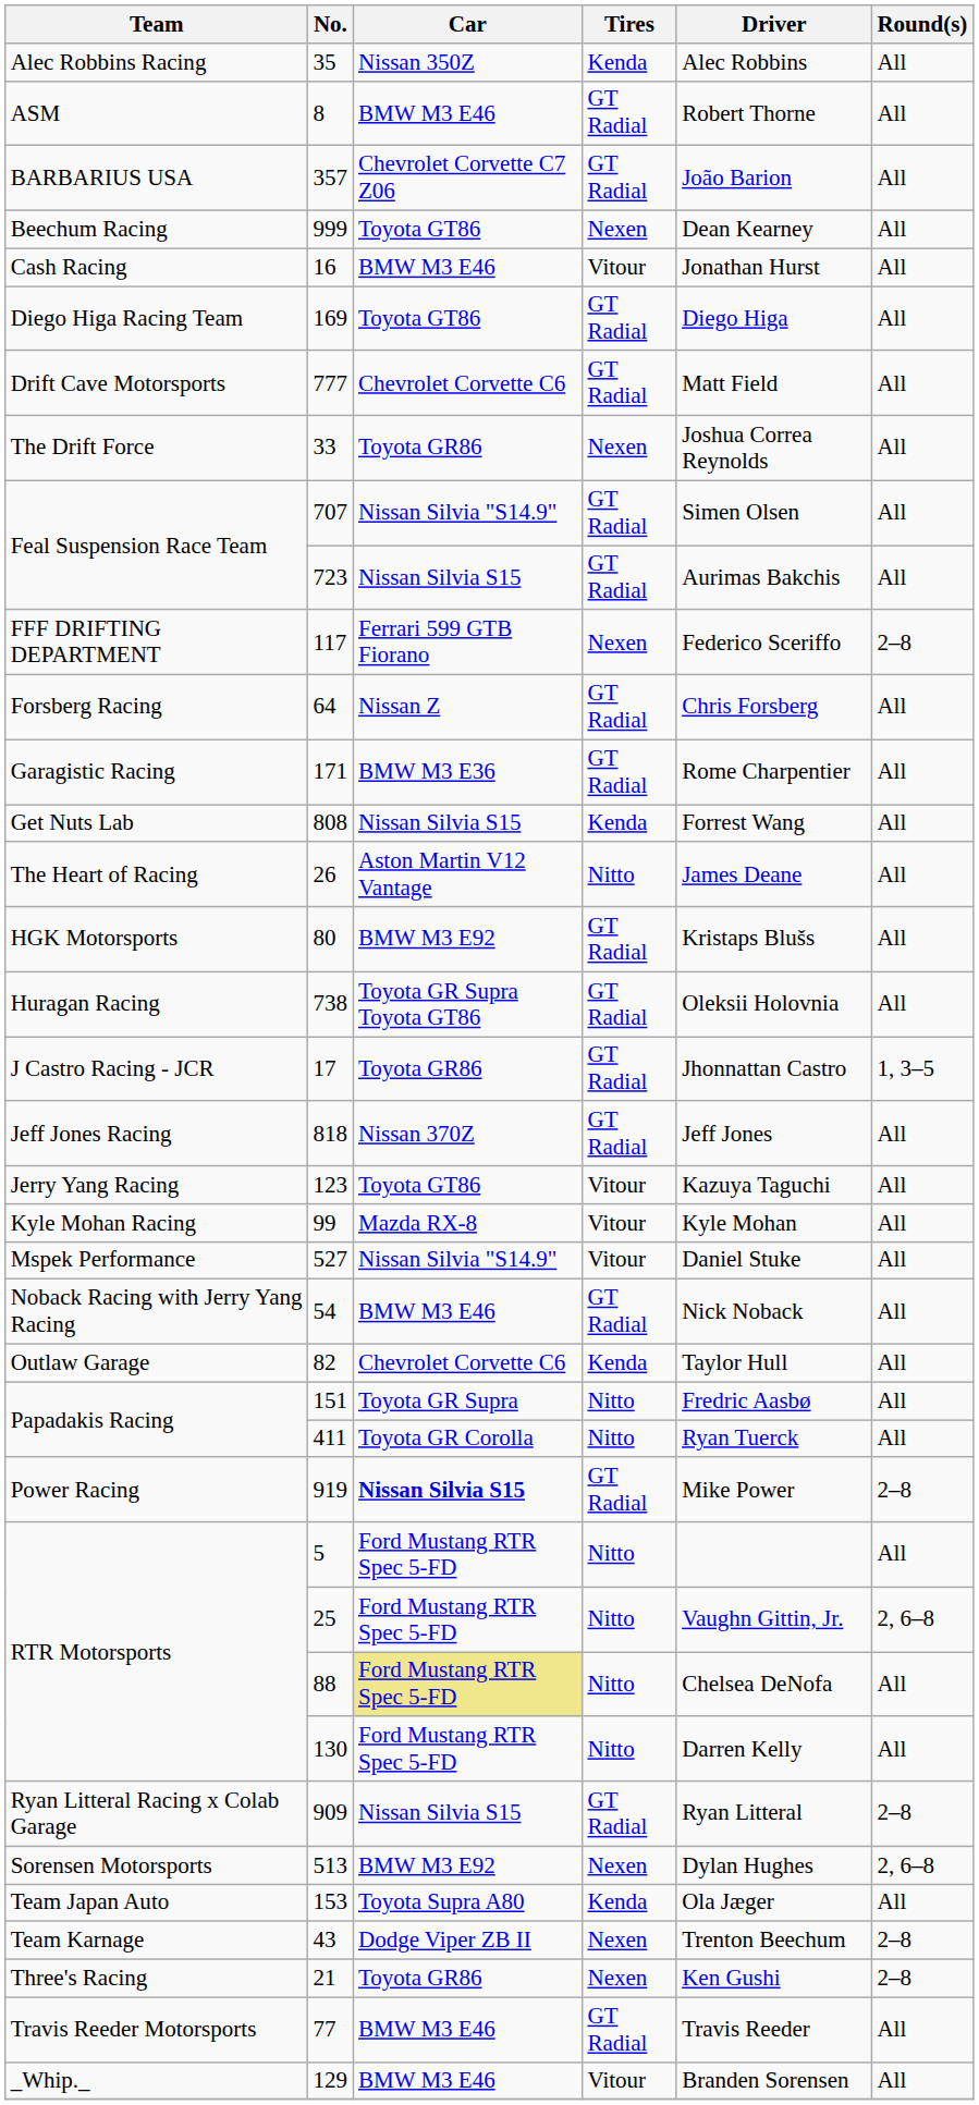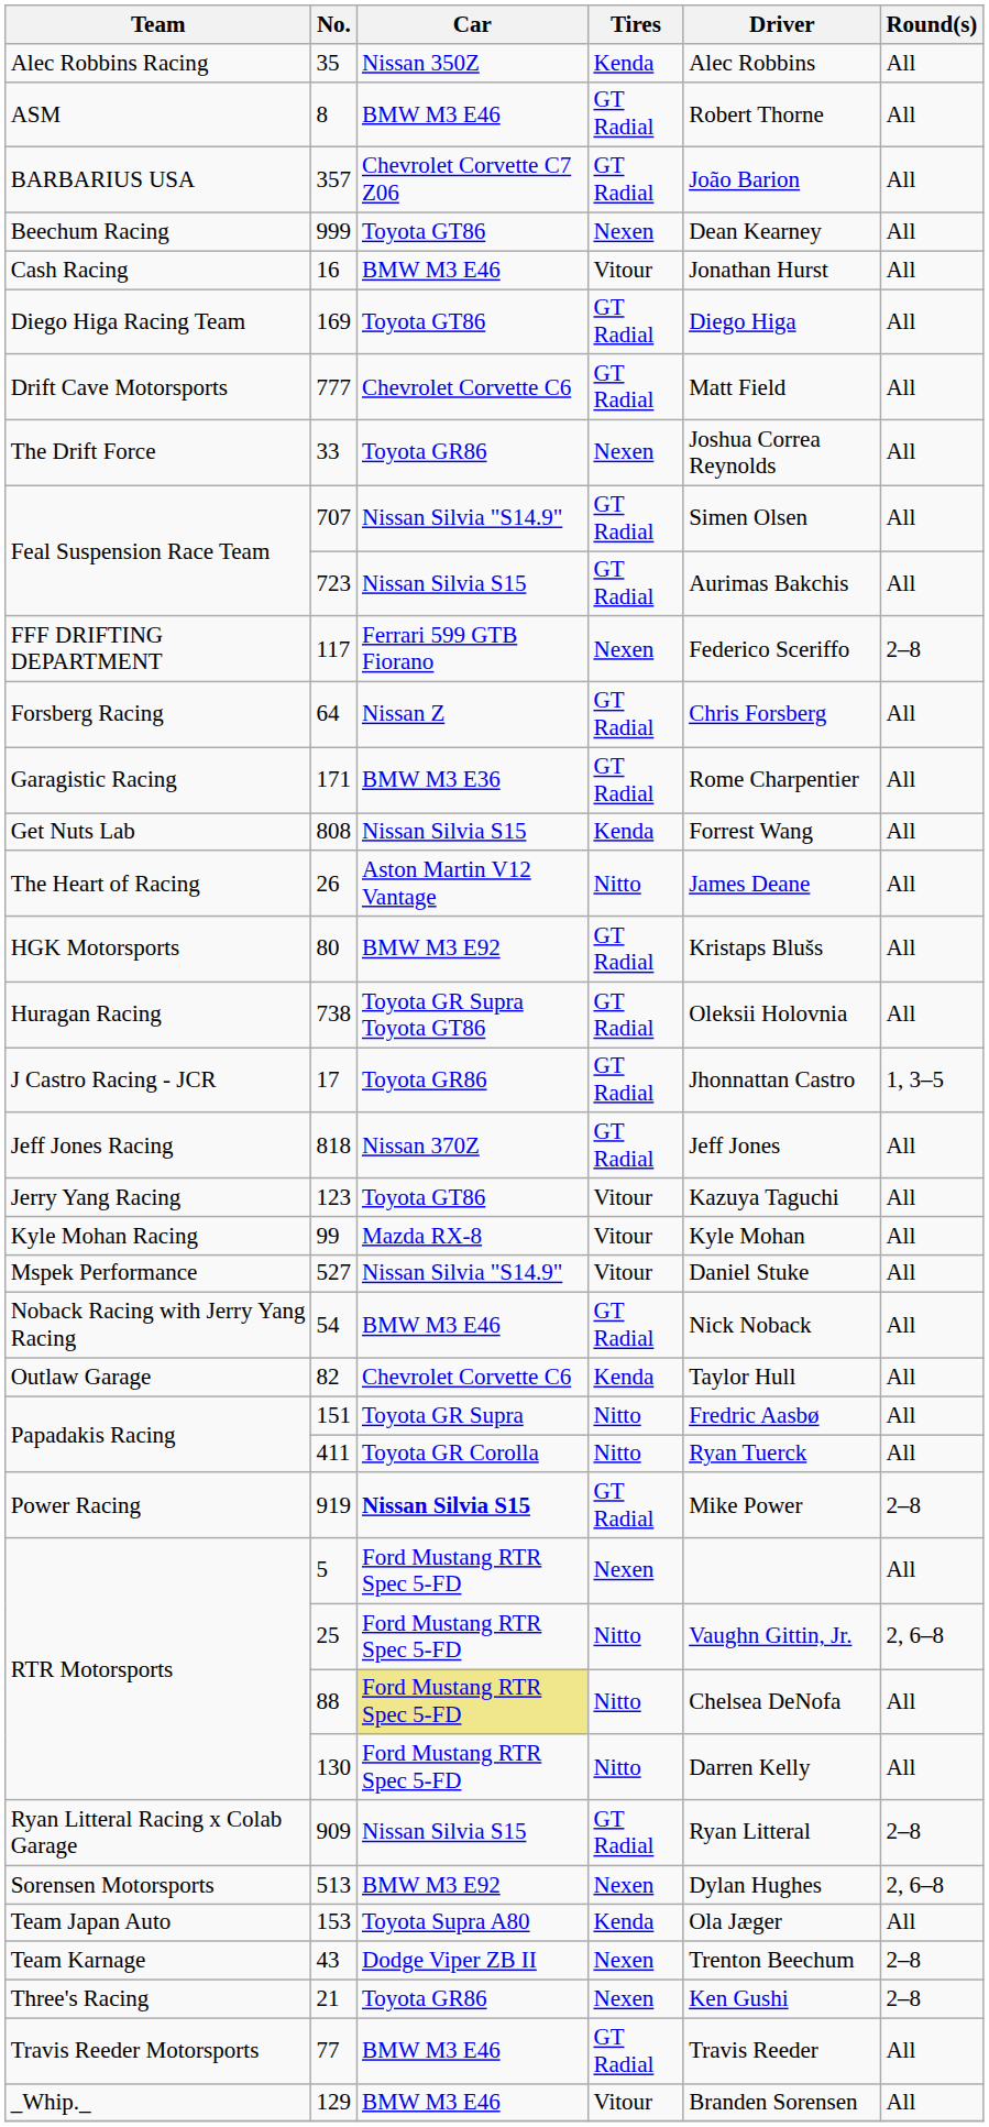5 | Tires: Nitto -> Nexen
